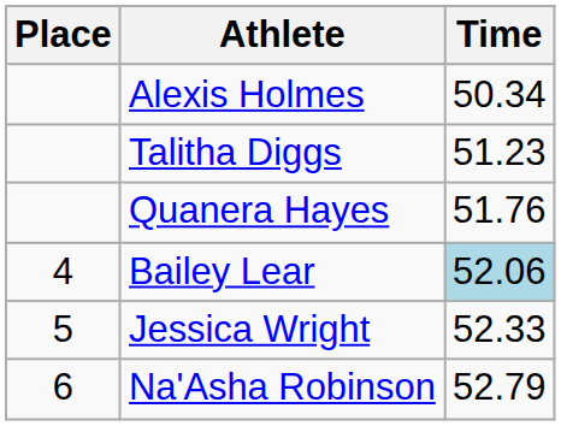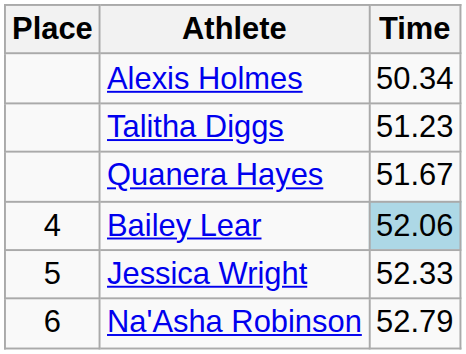Quanera Hayes | Time: 51.76 -> 51.67
